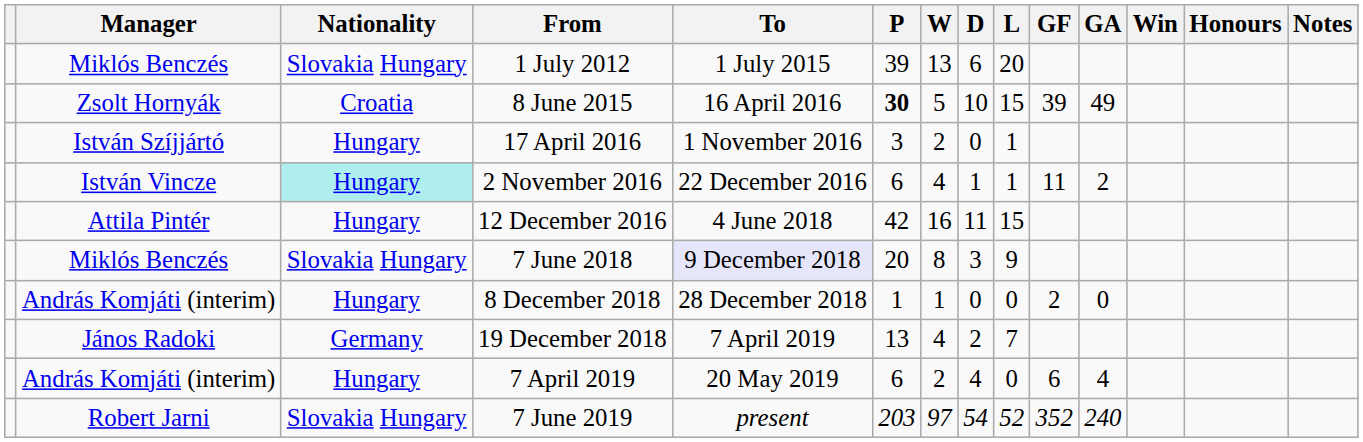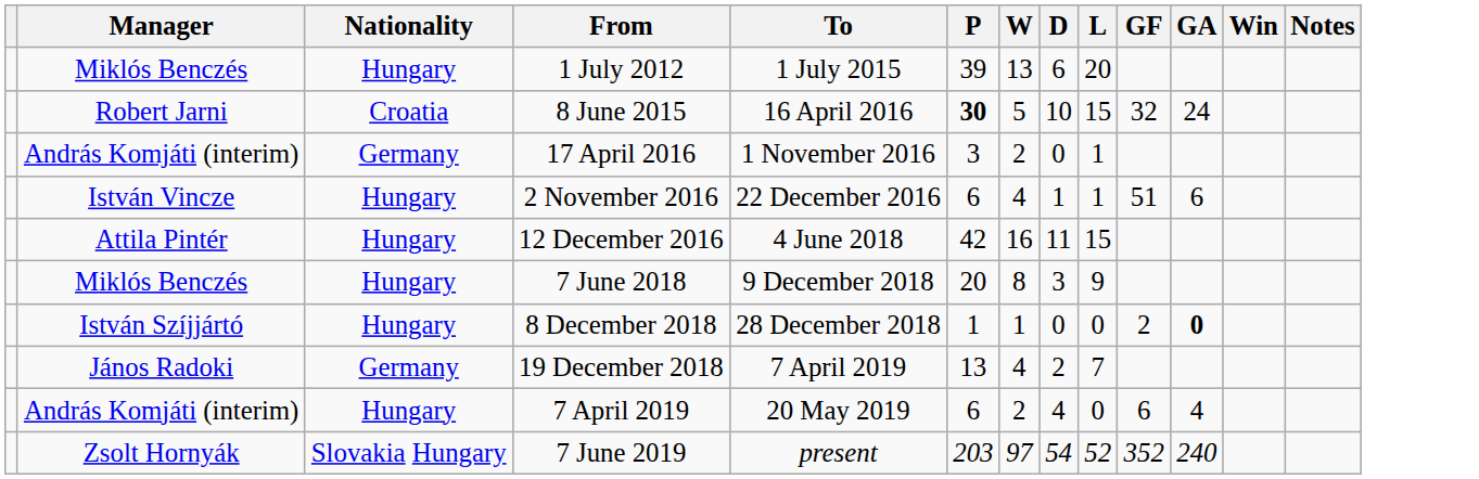- column: Honours
1 July 2012 | Nationality: Slovakia Hungary -> Hungary
8 June 2015 | Manager: Zsolt Hornyák -> Robert Jarni
8 June 2015 | GF: 39 -> 32
8 June 2015 | GA: 49 -> 24
17 April 2016 | Manager: István Szíjjártó -> András Komjáti (interim)
17 April 2016 | Nationality: Hungary -> Germany
2 November 2016 | Nationality: paleturquoise background -> no background
2 November 2016 | GF: 11 -> 51
2 November 2016 | GA: 2 -> 6
7 June 2018 | Nationality: Slovakia Hungary -> Hungary
7 June 2018 | To: lavender background -> no background
8 December 2018 | Manager: András Komjáti (interim) -> István Szíjjártó
8 December 2018 | GA: normal -> bold
7 June 2019 | Manager: Robert Jarni -> Zsolt Hornyák
